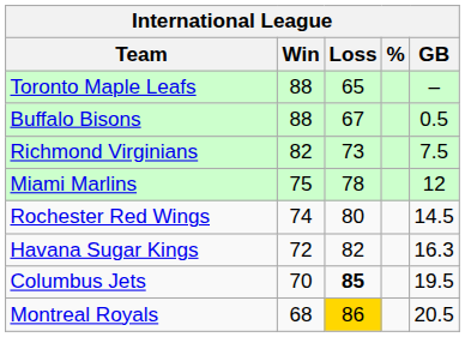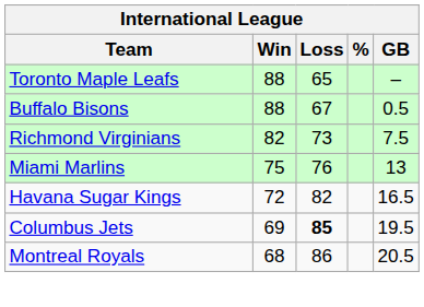Miami Marlins | Loss: 78 -> 76
Miami Marlins | GB: 12 -> 13
- row: Rochester Red Wings | 74 | 80 | 14.5
Havana Sugar Kings | GB: 16.3 -> 16.5
Columbus Jets | Win: 70 -> 69
Montreal Royals | Loss: gold background -> no background
